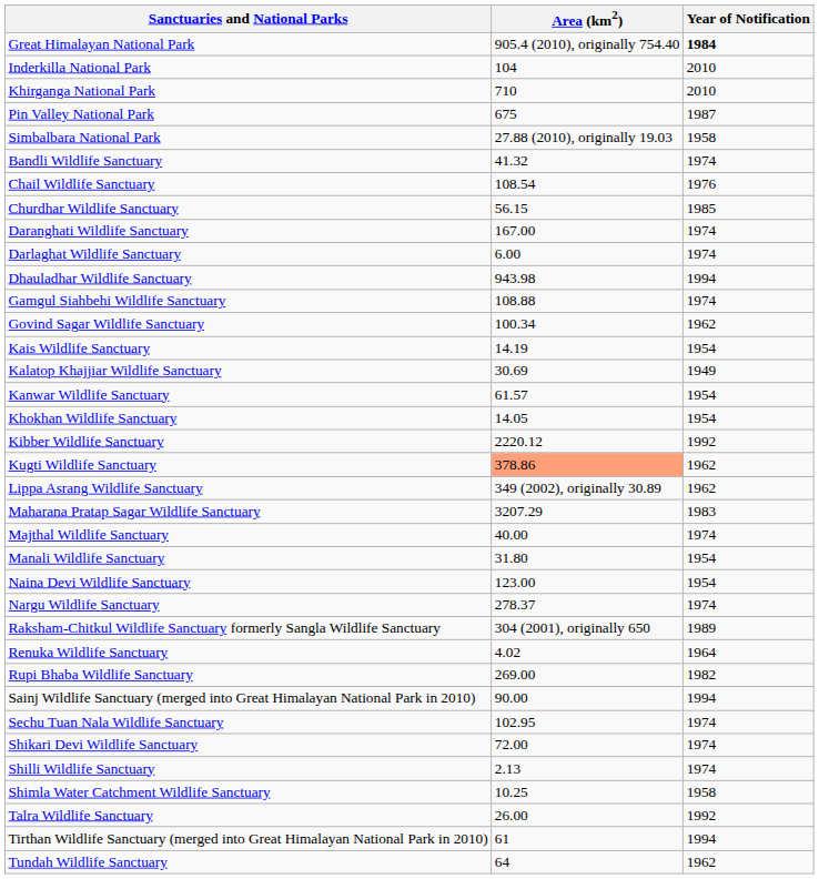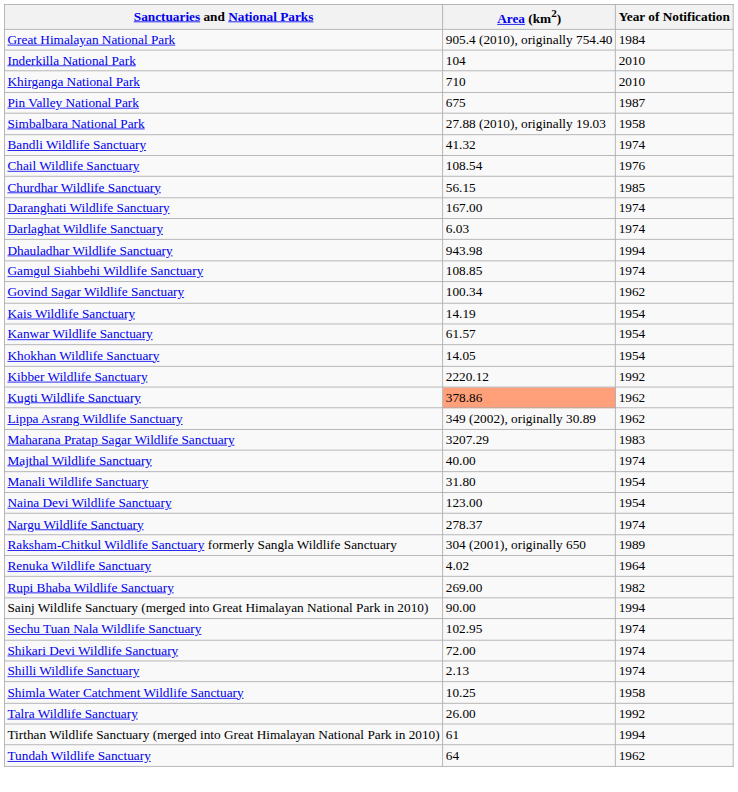Great Himalayan National Park | Year of Notification: bold -> normal
Darlaghat Wildlife Sanctuary | Area (km2): 6.00 -> 6.03
Gamgul Siahbehi Wildlife Sanctuary | Area (km2): 108.88 -> 108.85
- row: Kalatop Khajjiar Wildlife Sanctuary | 30.69 | 1949
